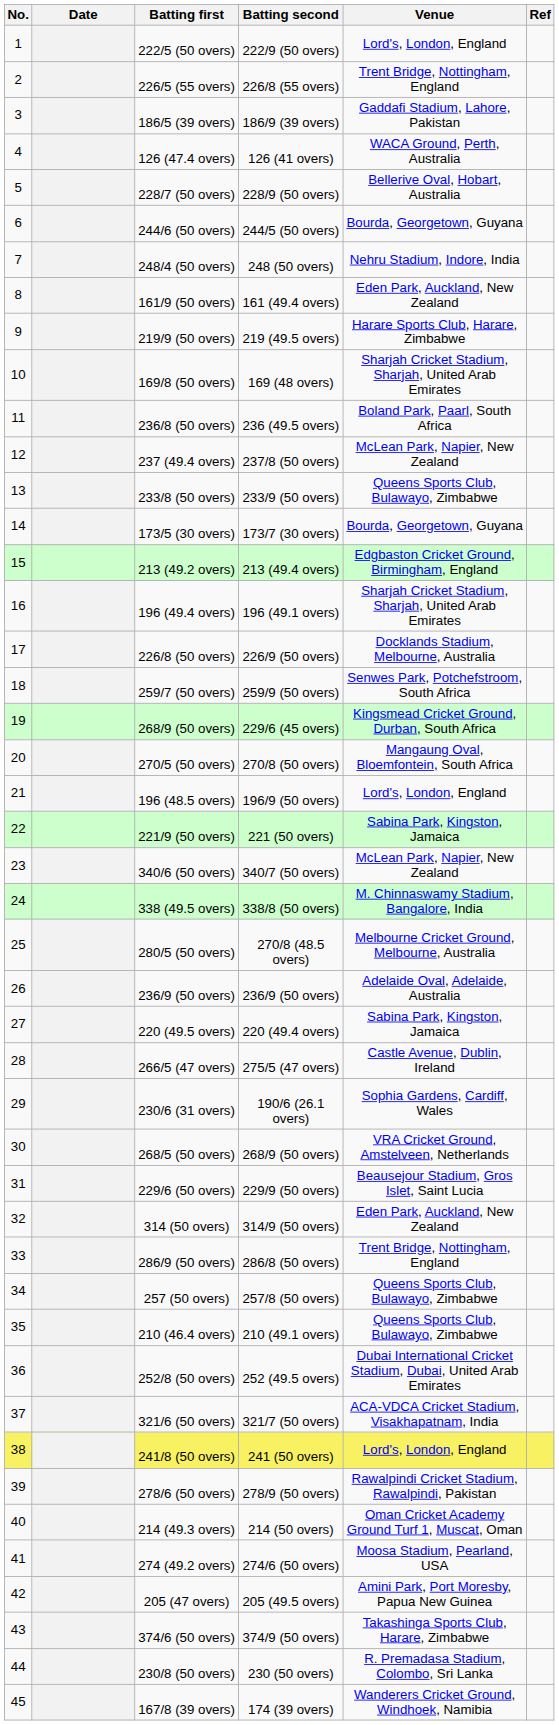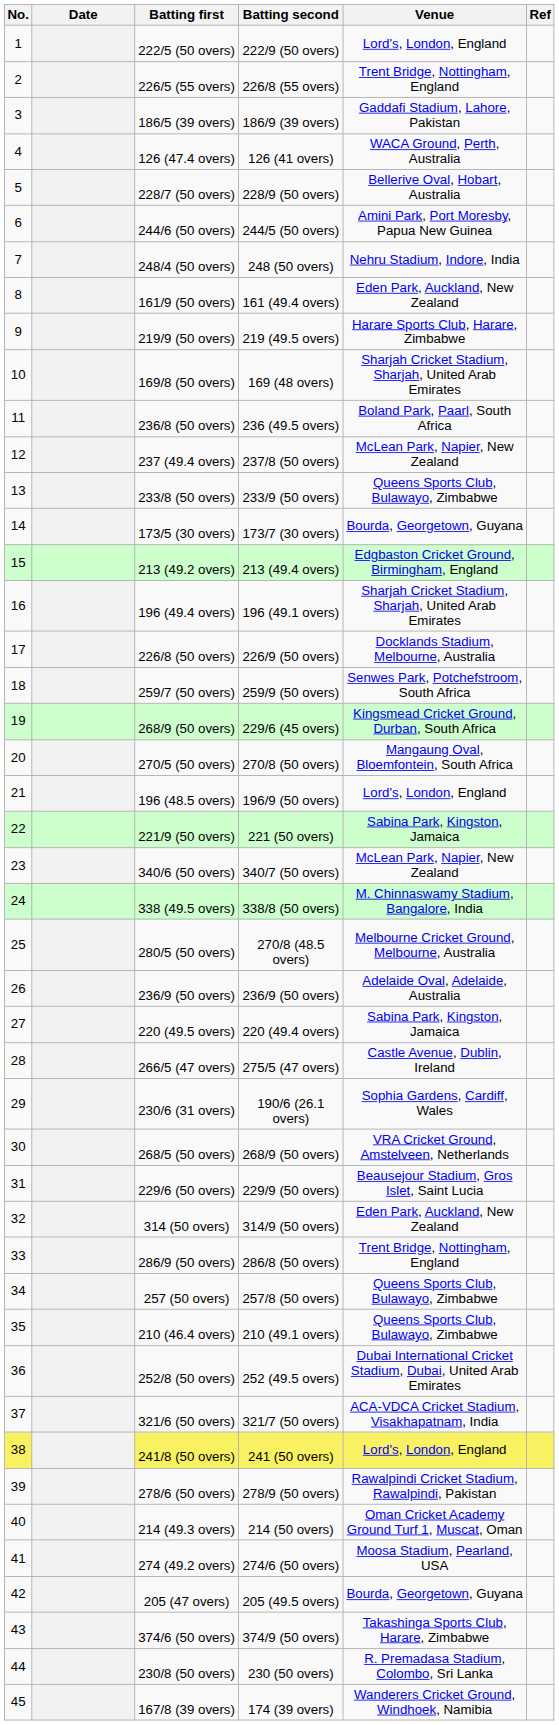244/6 (50 overs) | Venue: Bourda, Georgetown, Guyana -> Amini Park, Port Moresby, Papua New Guinea
205 (47 overs) | Venue: Amini Park, Port Moresby, Papua New Guinea -> Bourda, Georgetown, Guyana
